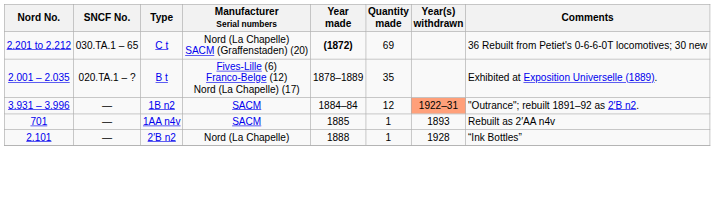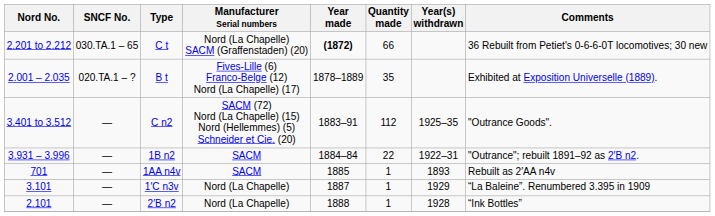C t | Quantity made: 69 -> 66
+ row: 3.401 to 3.512 | — | C n2 | SACM (72) Nord (La Chapelle) (15) Nord (Hellemmes) (5) Schneider et Cie. (20) | 1883–91 | 112 | 1925–35 | "Outrance Goods".
1B n2 | Quantity made: 12 -> 22
1B n2 | Year(s) withdrawn: lightsalmon background -> no background
+ row: 3.101 | — | 1′C n3v | Nord (La Chapelle) | 1887 | 1 | 1929 | “La Baleine”. Renumbered 3.395 in 1909
